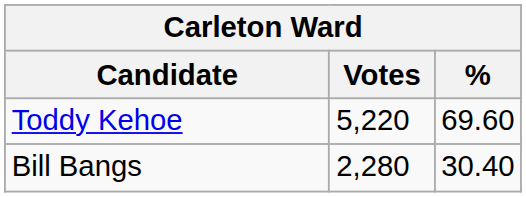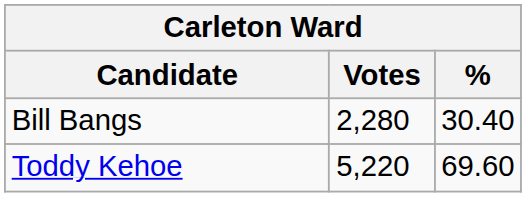rows swapped: Toddy Kehoe <-> Bill Bangs
